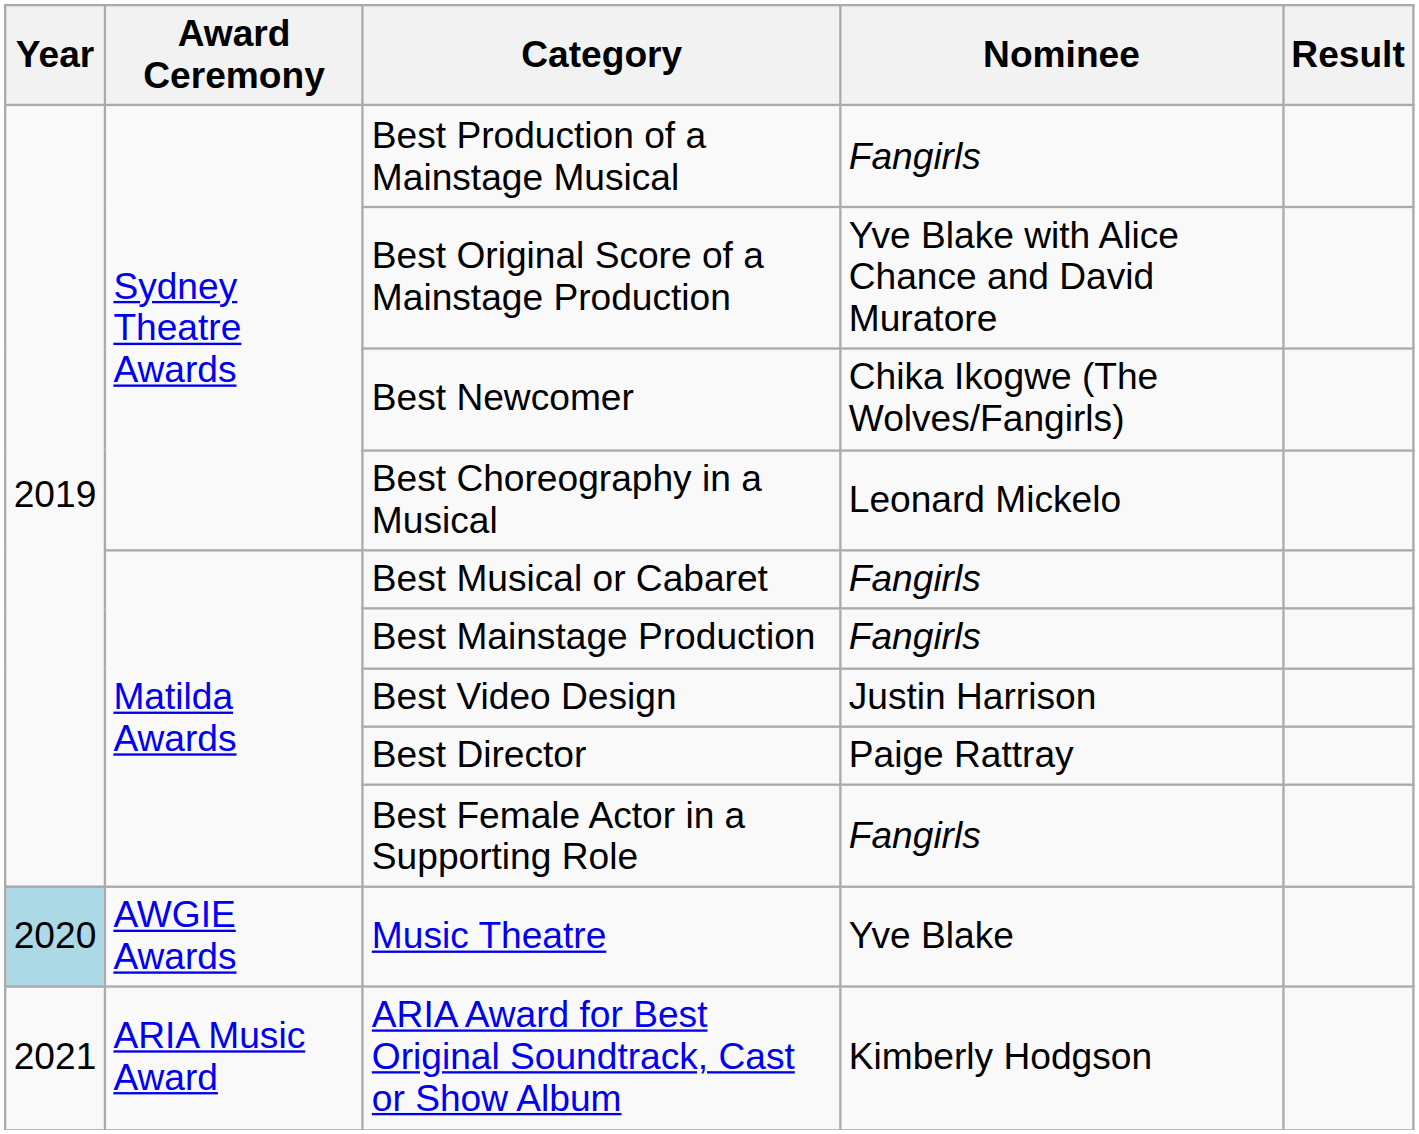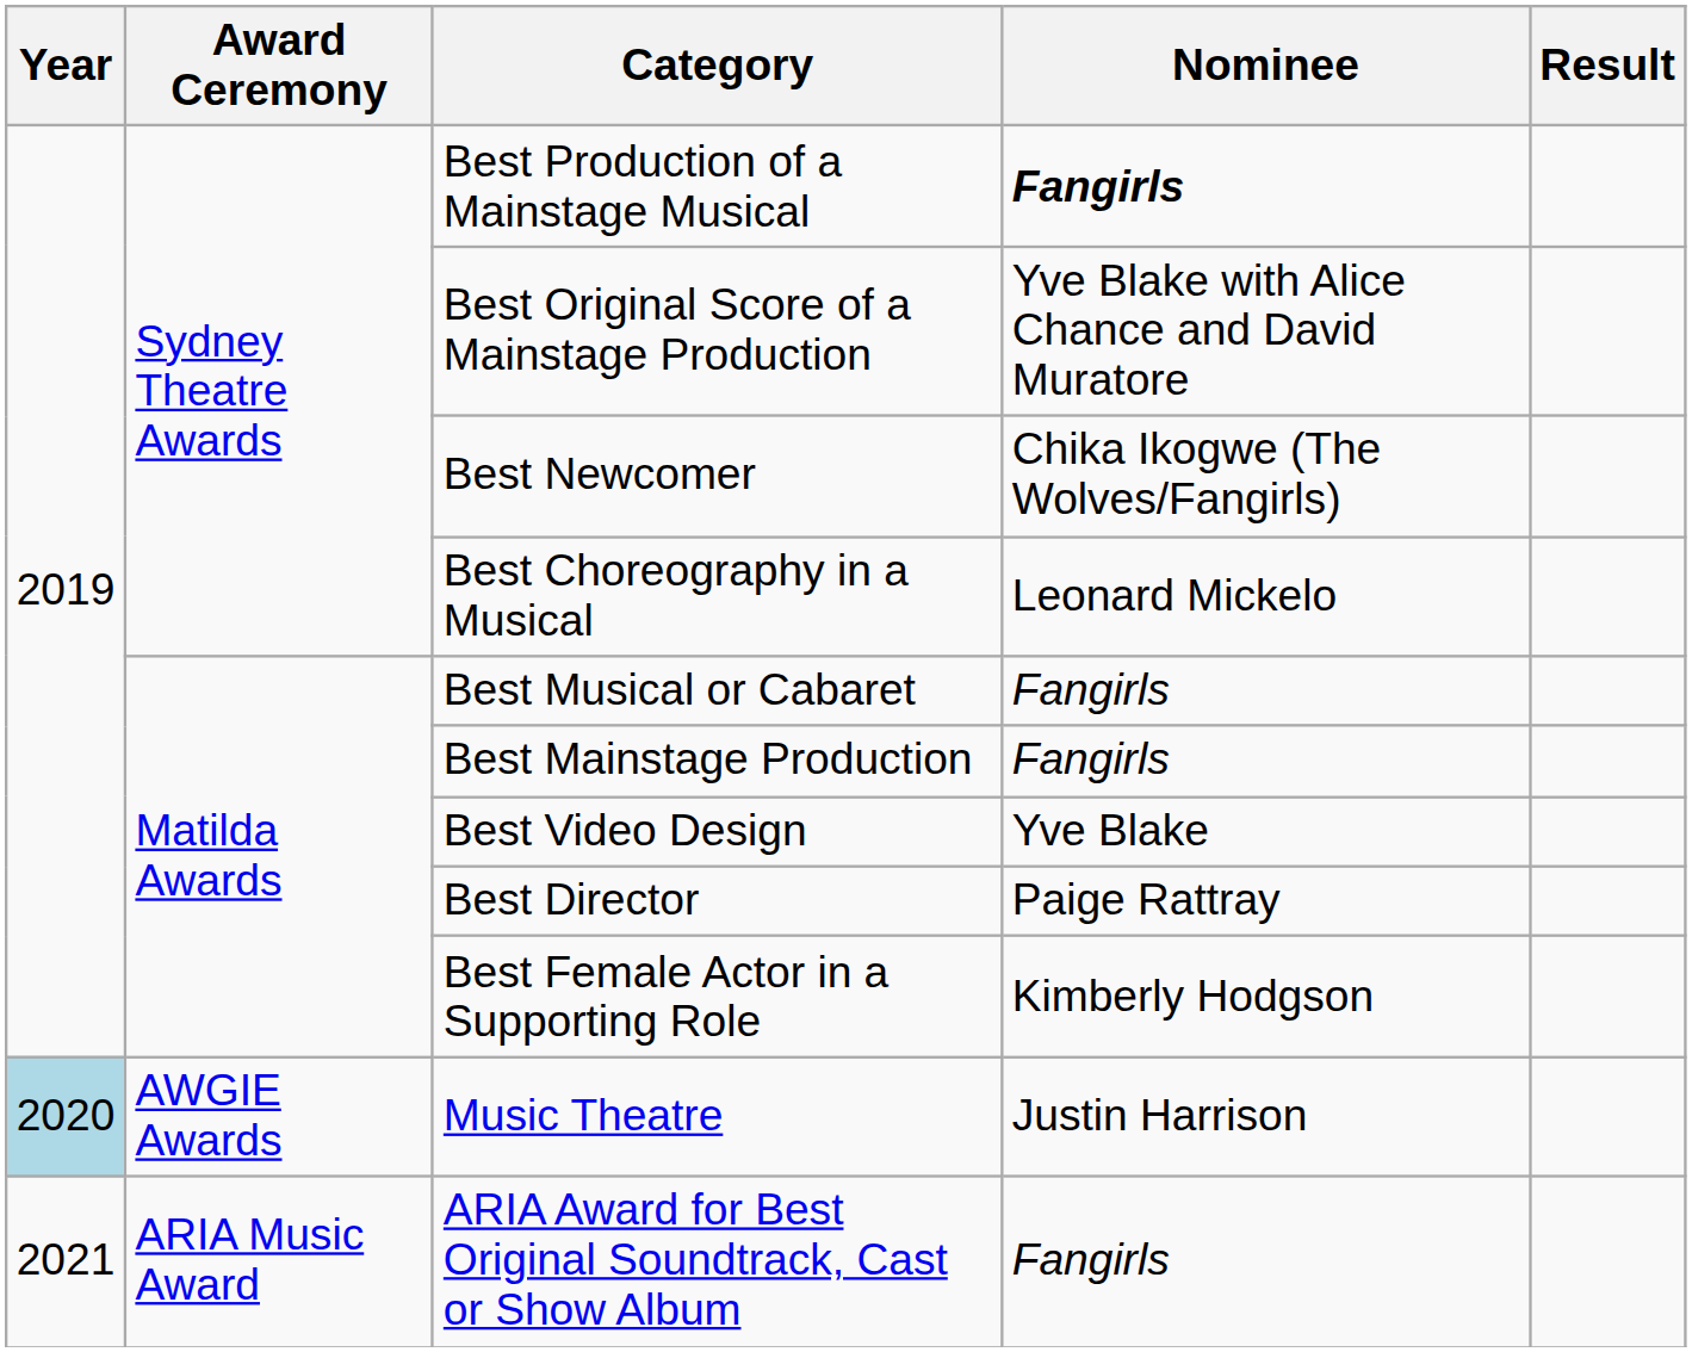Best Production of a Mainstage Musical | Nominee: normal -> bold
Best Video Design | Nominee: Justin Harrison -> Yve Blake
Best Female Actor in a Supporting Role | Nominee: Fangirls -> Kimberly Hodgson
Music Theatre | Nominee: Yve Blake -> Justin Harrison
ARIA Award for Best Original Soundtrack, Cast or Show Album | Nominee: Kimberly Hodgson -> Fangirls
